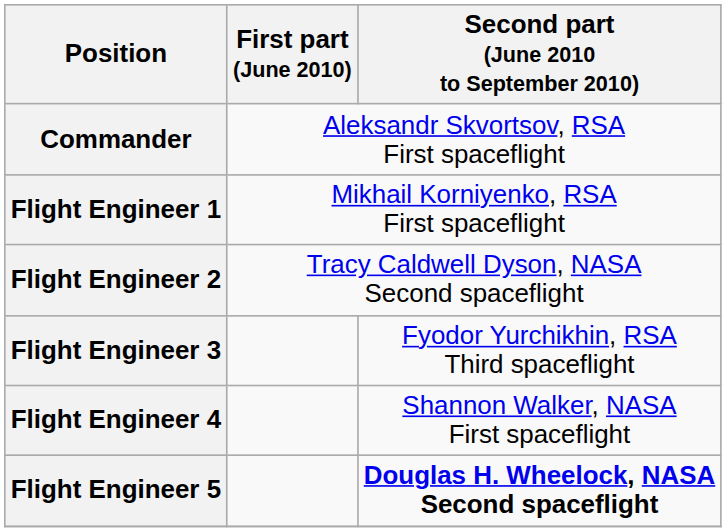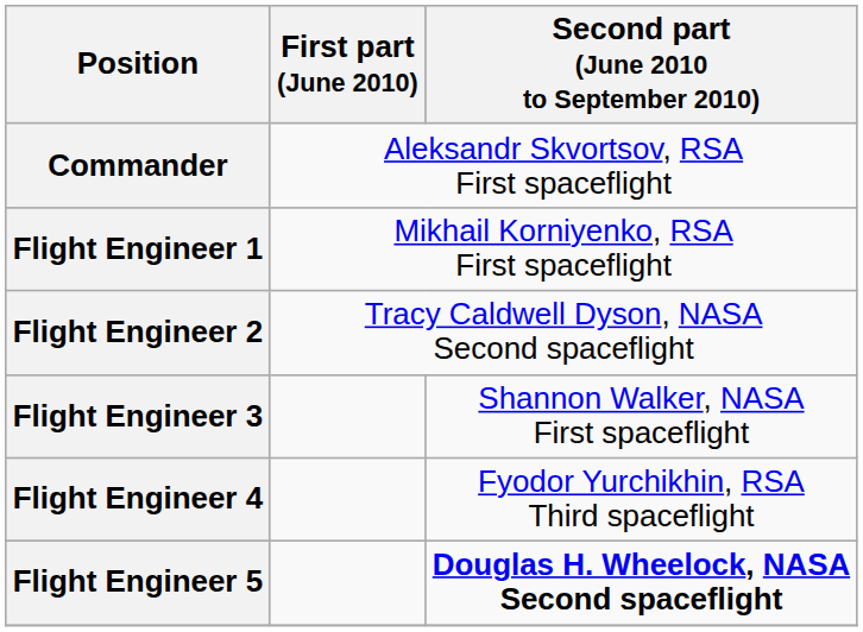Flight Engineer 3 | Second part (June 2010 to September 2010): Fyodor Yurchikhin, RSA Third spaceflight -> Shannon Walker, NASA First spaceflight
Flight Engineer 4 | Second part (June 2010 to September 2010): Shannon Walker, NASA First spaceflight -> Fyodor Yurchikhin, RSA Third spaceflight
